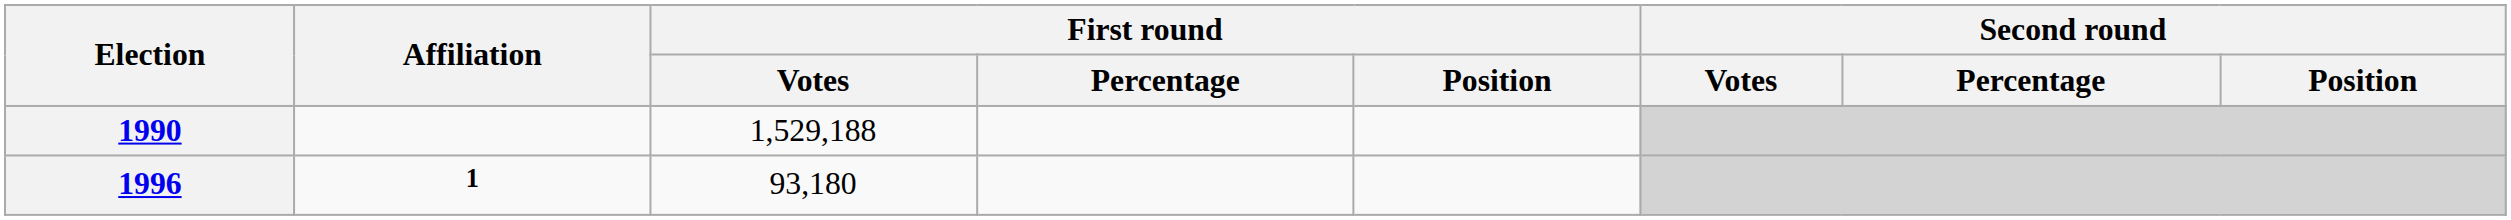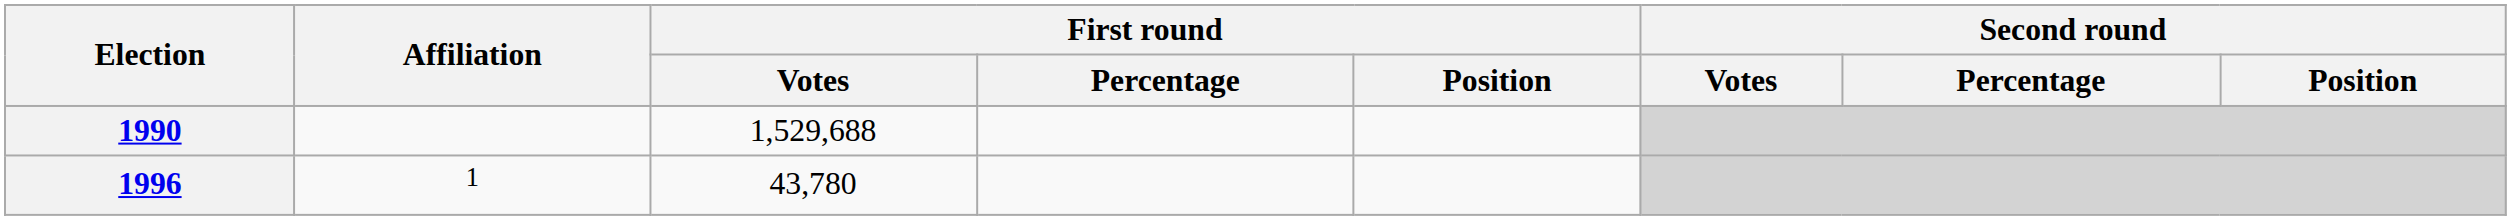1990 | First round / Votes: 1,529,188 -> 1,529,688
1996 | Affiliation: bold -> normal
1996 | First round / Votes: 93,180 -> 43,780
